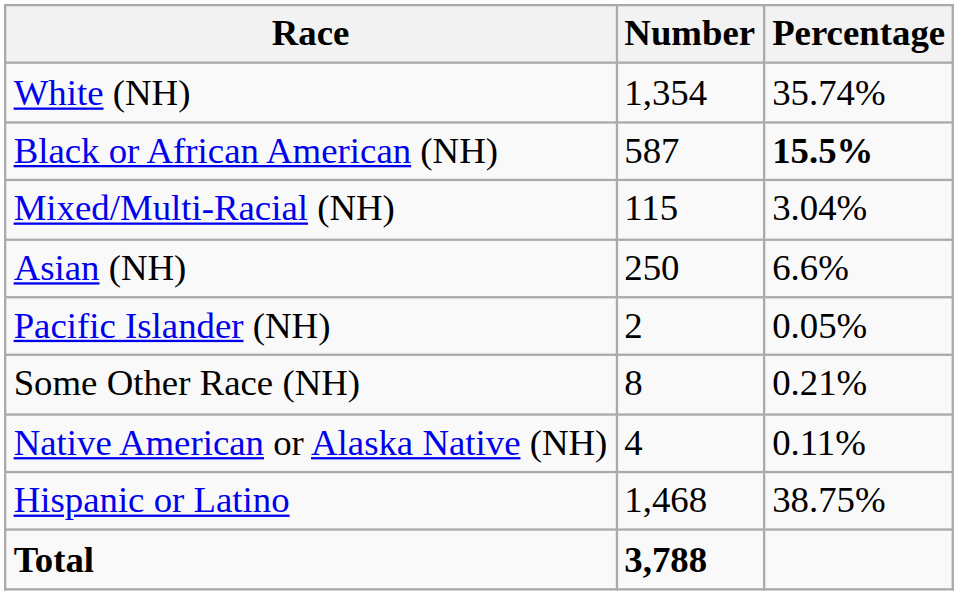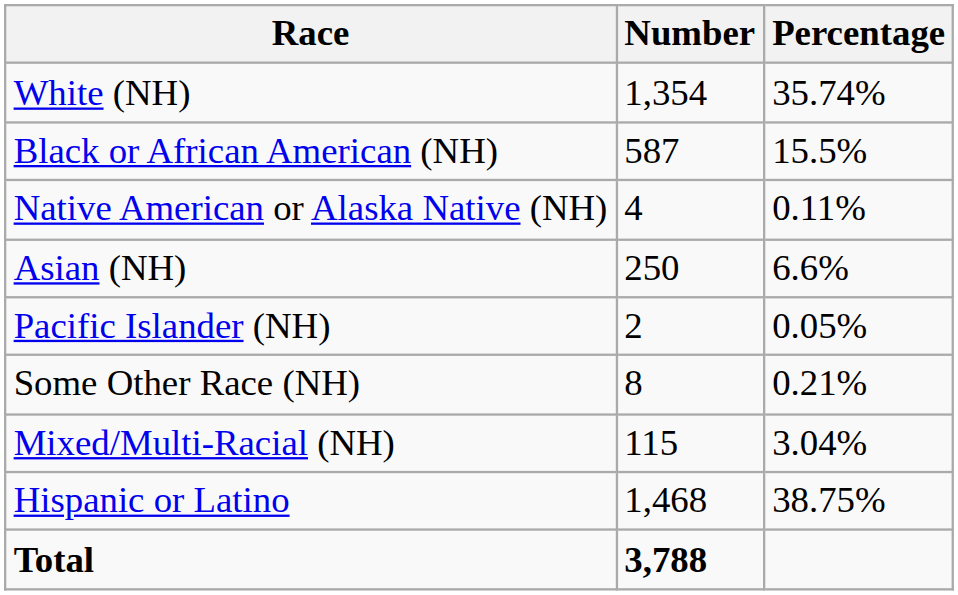Black or African American (NH) | Percentage: bold -> normal
rows swapped: Native American or Alaska Native (NH) <-> Mixed/Multi-Racial (NH)
